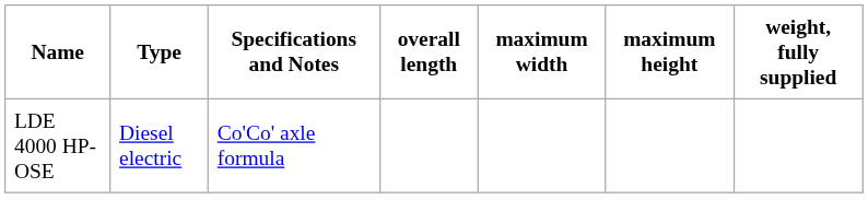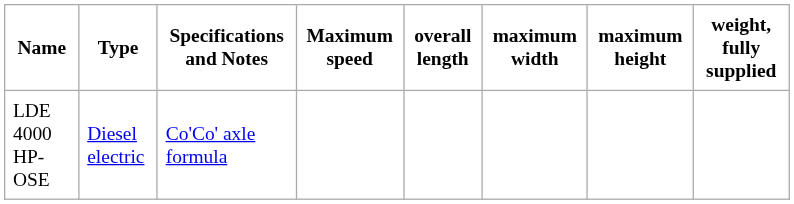+ column: Maximum speed
